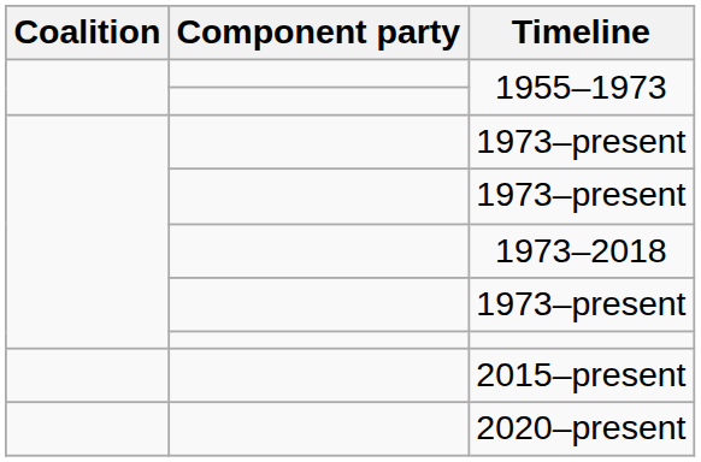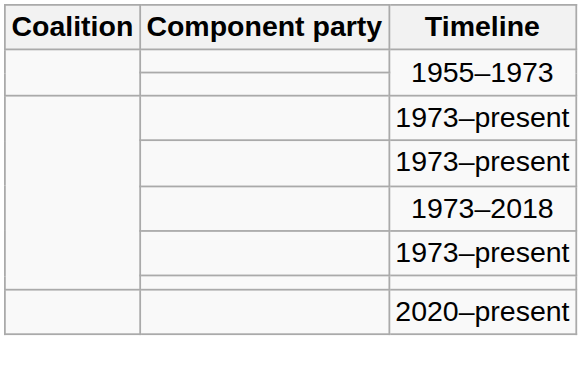- row: 2015–present
